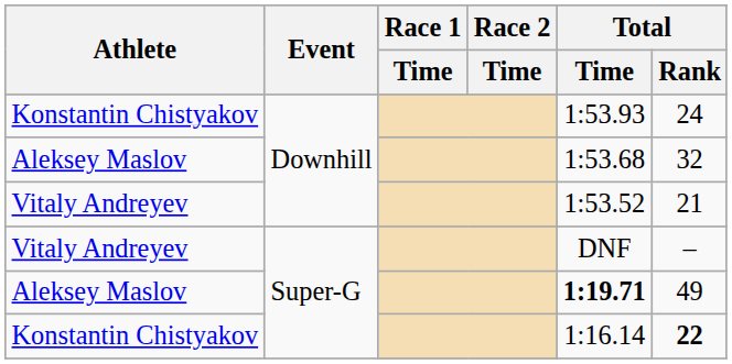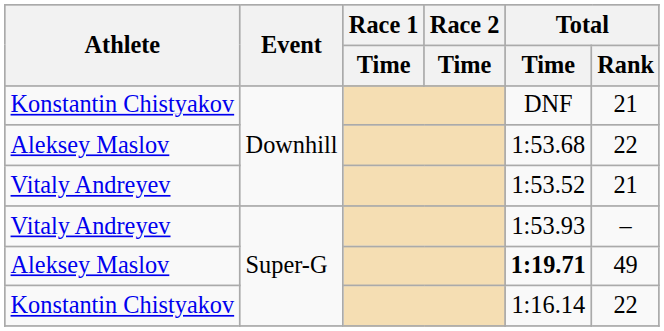Konstantin Chistyakov / Downhill | Total / Time: 1:53.93 -> DNF
Konstantin Chistyakov / Downhill | Total / Rank: 24 -> 21
Aleksey Maslov / Downhill | Total / Rank: 32 -> 22
Vitaly Andreyev / Super-G | Total / Time: DNF -> 1:53.93
Konstantin Chistyakov / Super-G | Total / Rank: bold -> normal
